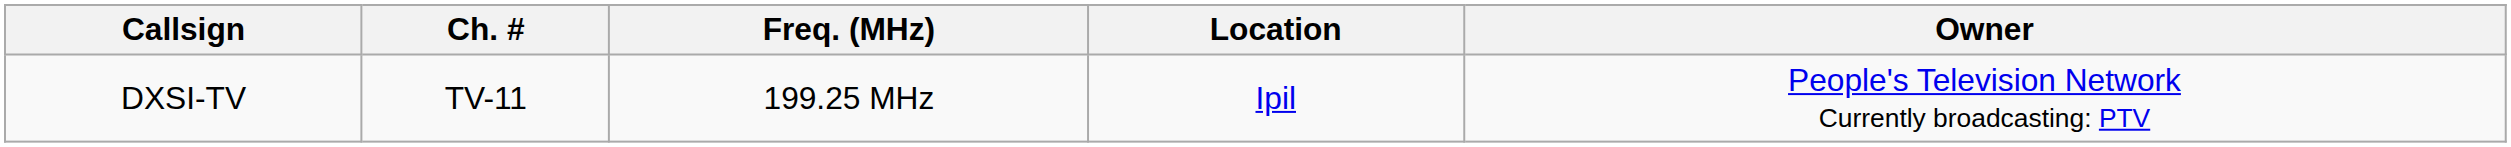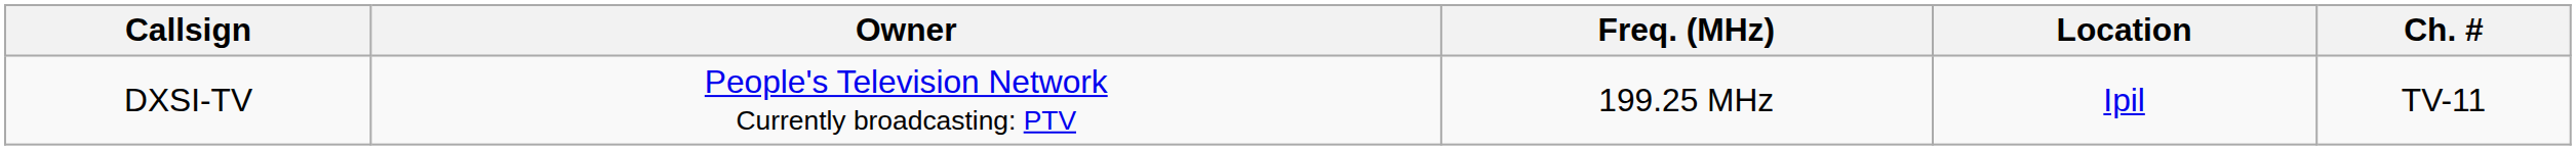columns swapped: Ch. # <-> Owner
